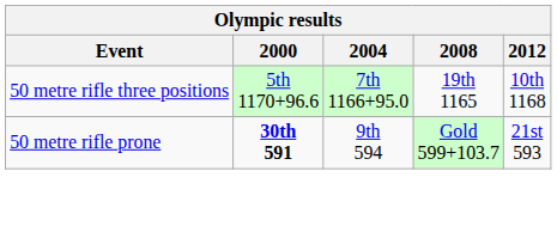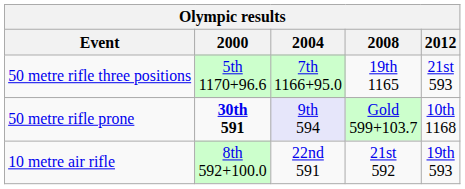50 metre rifle three positions | 2012: 10th 1168 -> 21st 593
50 metre rifle prone | 2004: no background -> lavender background
50 metre rifle prone | 2012: 21st 593 -> 10th 1168
+ row: 10 metre air rifle | 8th 592+100.0 | 22nd 591 | 21st 592 | 19th 593
